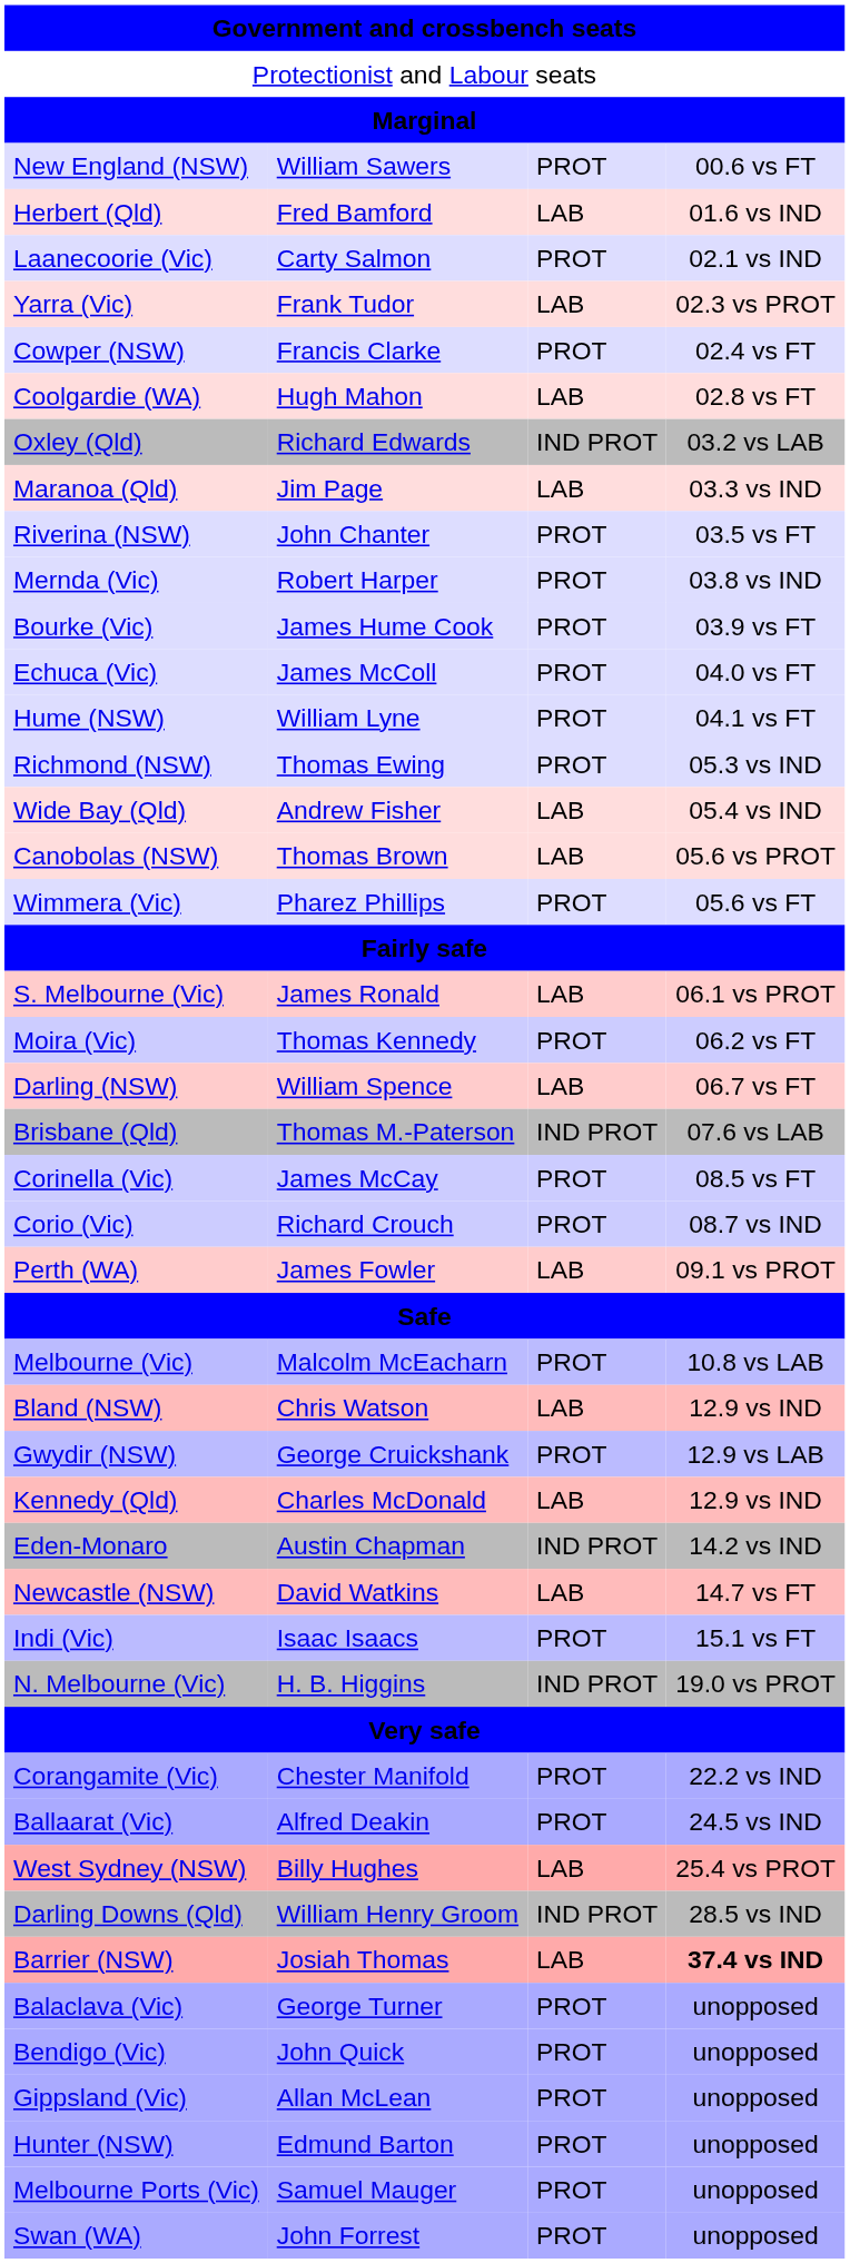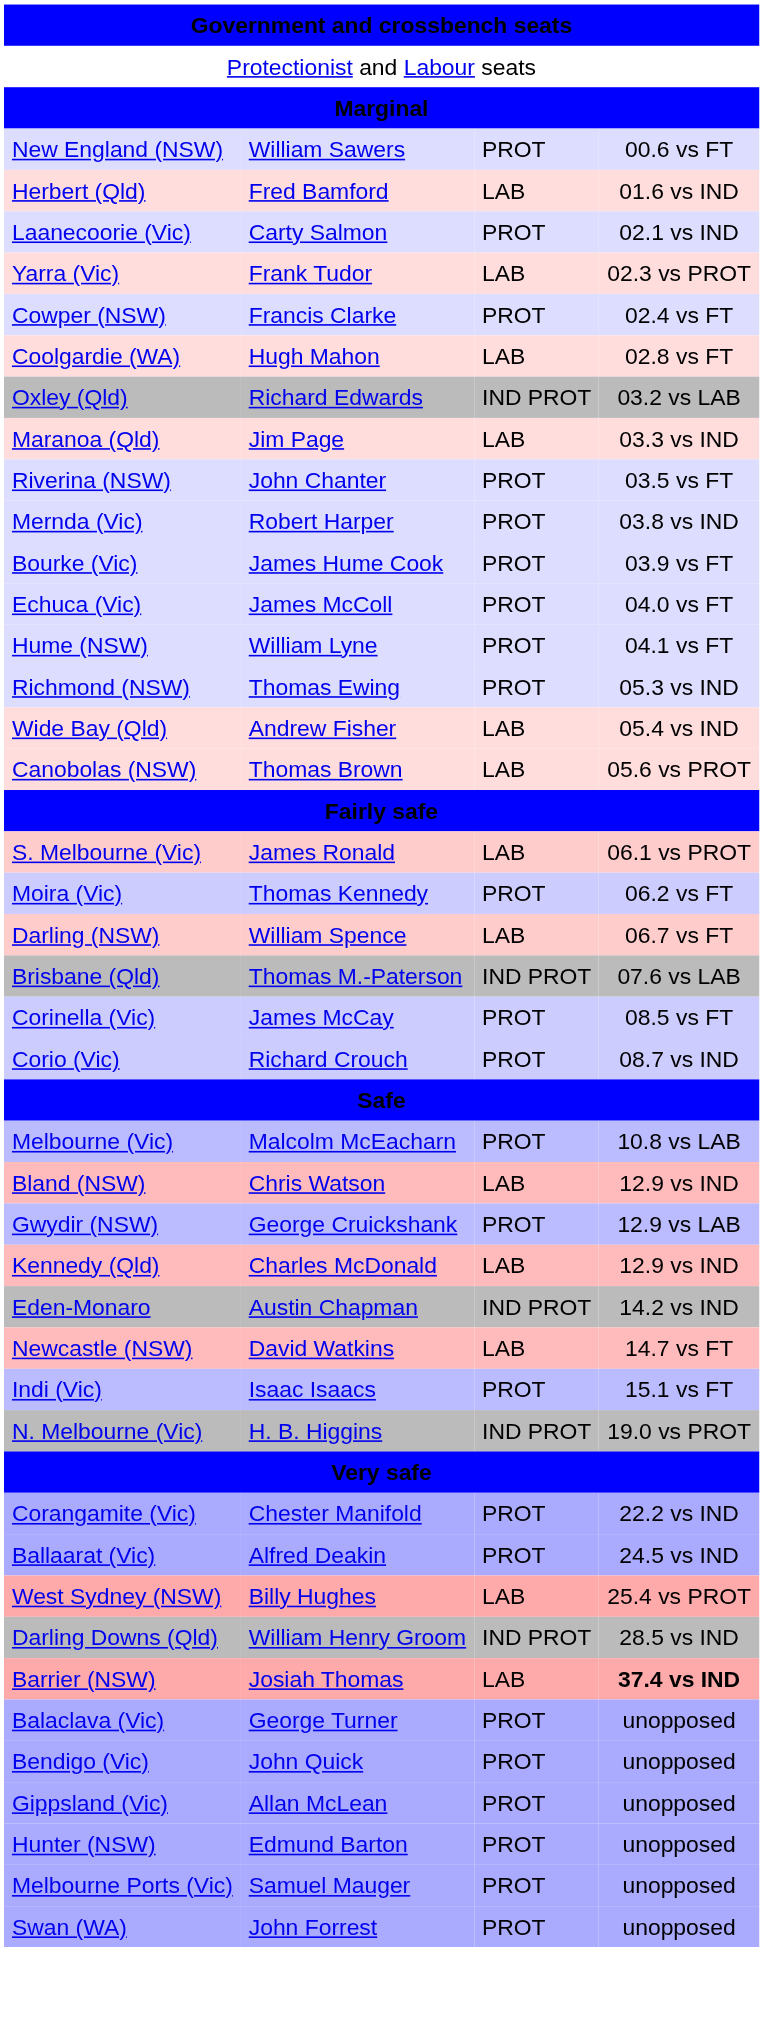- row: Wimmera (Vic) | Pharez Phillips | PROT | 05.6 vs FT
- row: Perth (WA) | James Fowler | LAB | 09.1 vs PROT
